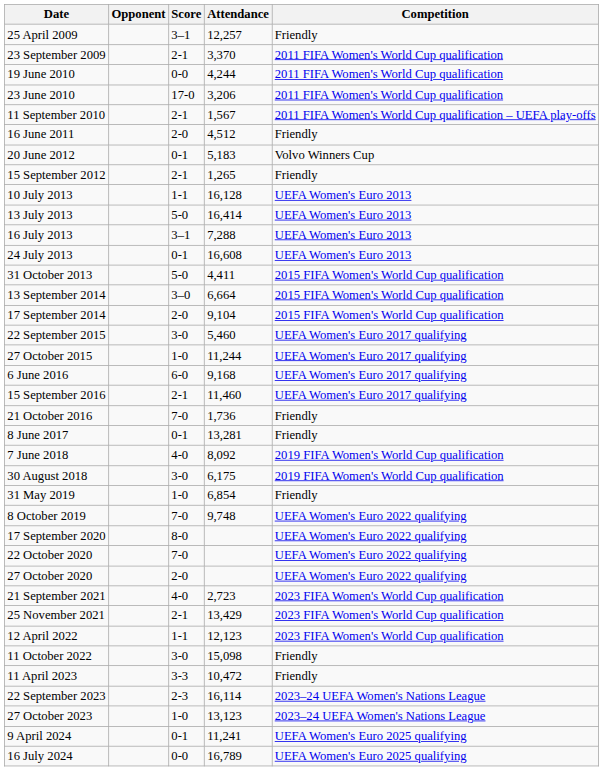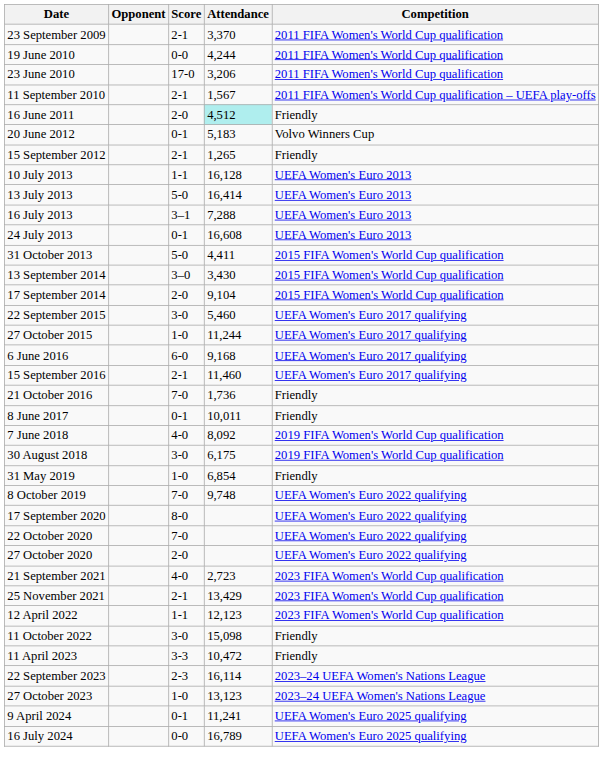- row: 25 April 2009 | 3–1 | 12,257 | Friendly
16 June 2011 | Attendance: no background -> paleturquoise background
13 September 2014 | Attendance: 6,664 -> 3,430
8 June 2017 | Attendance: 13,281 -> 10,011
